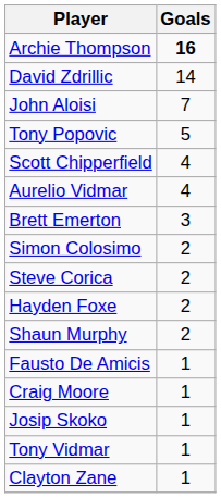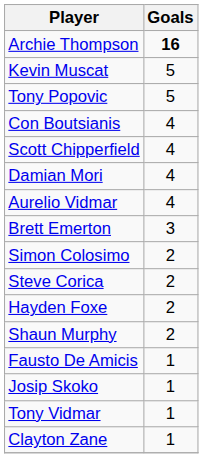- row: David Zdrillic | 14
- row: John Aloisi | 7
+ row: Kevin Muscat | 5
+ row: Con Boutsianis | 4
+ row: Damian Mori | 4
- row: Craig Moore | 1
